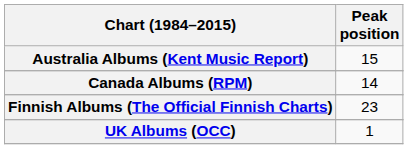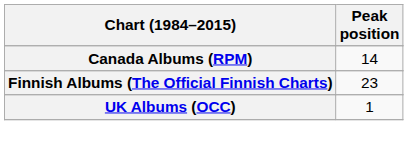- row: Australia Albums (Kent Music Report) | 15
